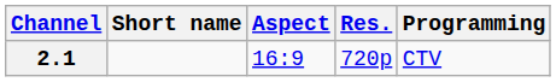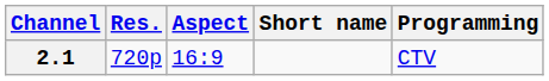columns swapped: Res. <-> Short name
